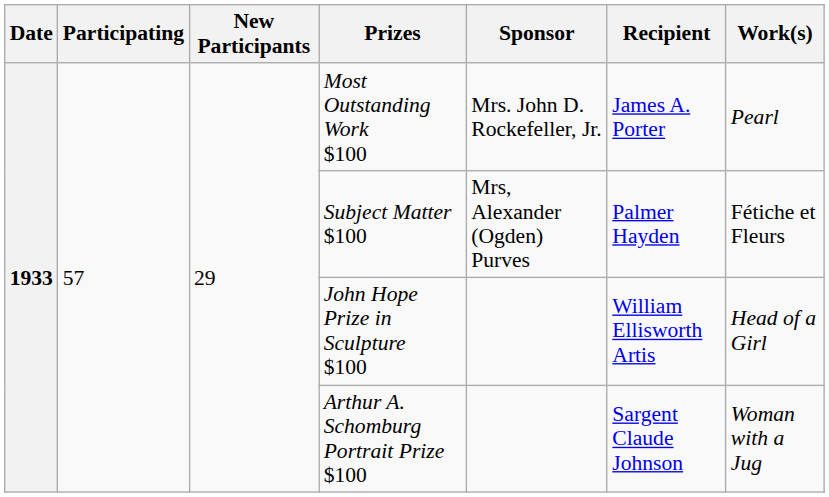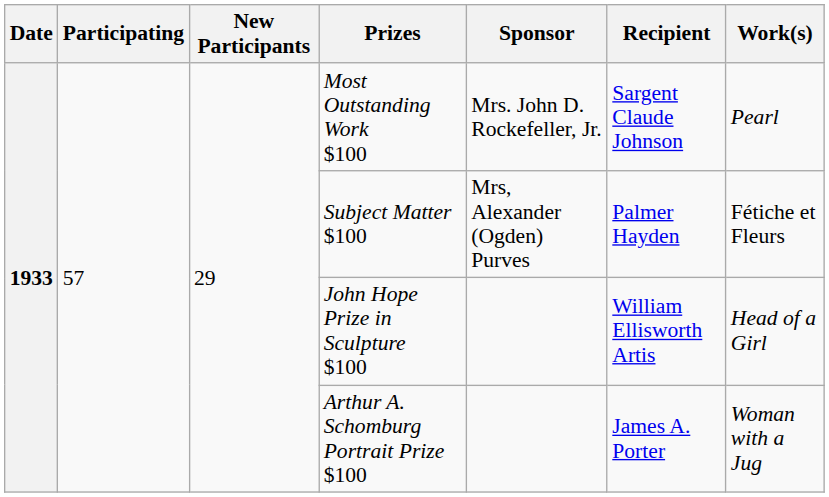Most Outstanding Work $100 | Recipient: James A. Porter -> Sargent Claude Johnson
Arthur A. Schomburg Portrait Prize $100 | Recipient: Sargent Claude Johnson -> James A. Porter
